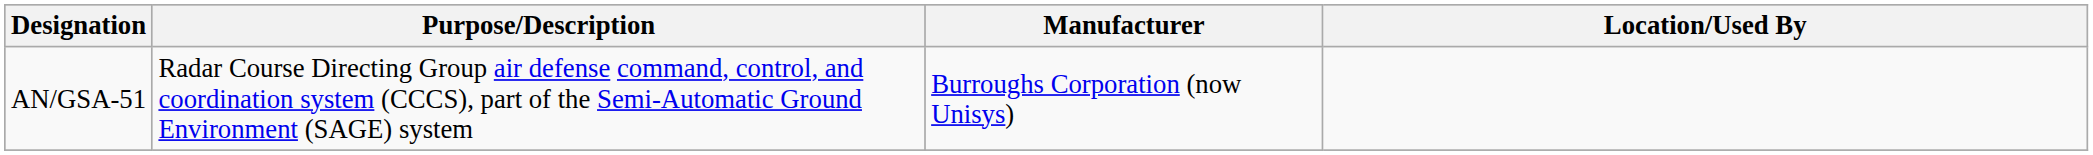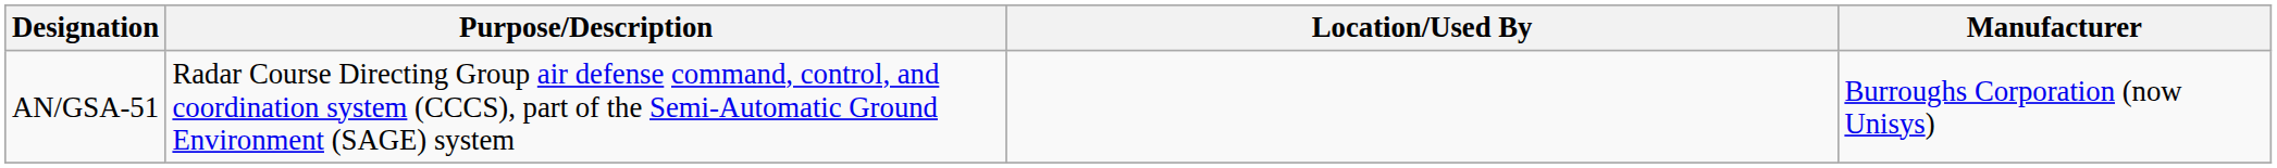columns swapped: Location/Used By <-> Manufacturer
